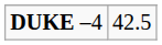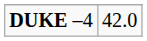DUKE –4 | column 2: 42.5 -> 42.0
